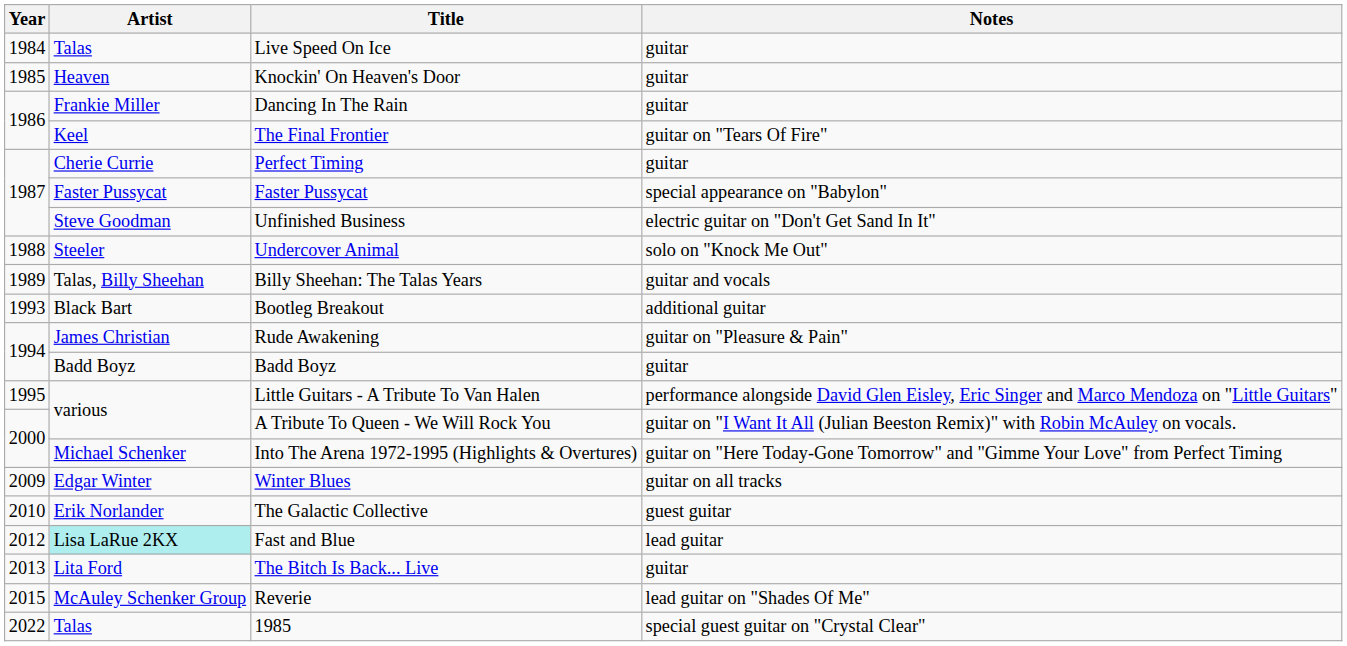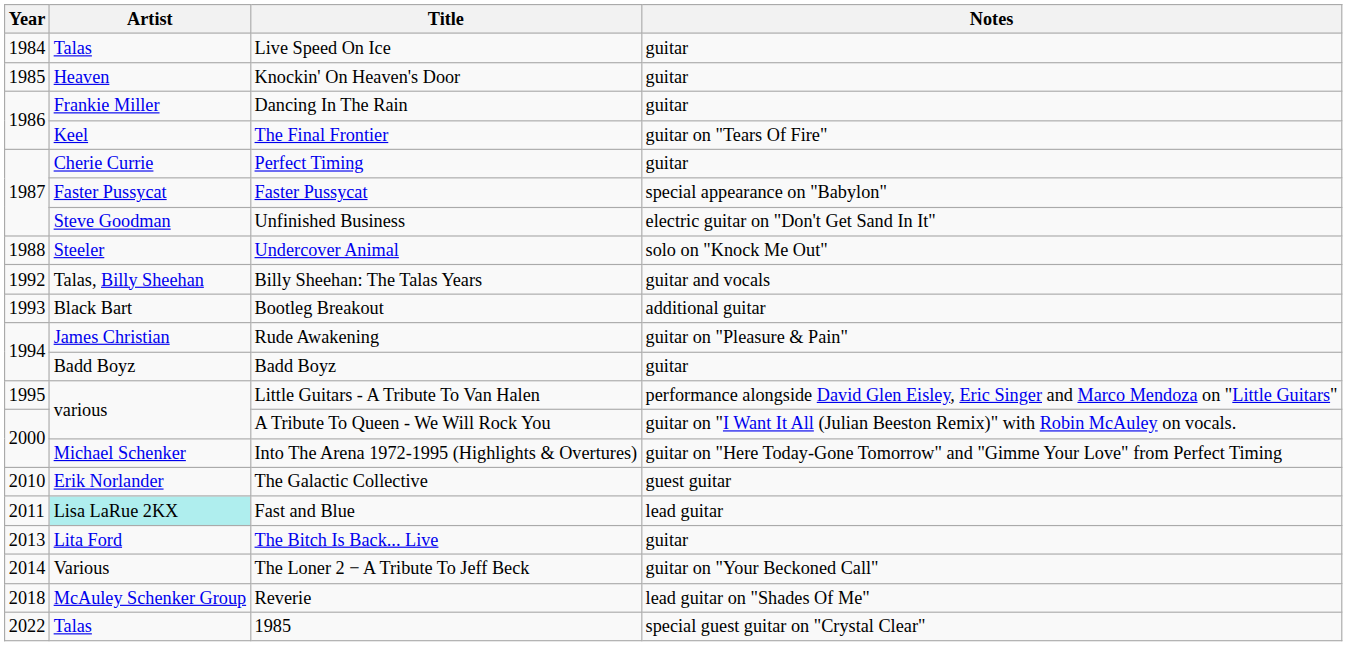Billy Sheehan: The Talas Years | Year: 1989 -> 1992
- row: 2009 | Edgar Winter | Winter Blues | guitar on all tracks
Fast and Blue | Year: 2012 -> 2011
+ row: 2014 | Various | The Loner 2 − A Tribute To Jeff Beck | guitar on "Your Beckoned Call"
Reverie | Year: 2015 -> 2018
